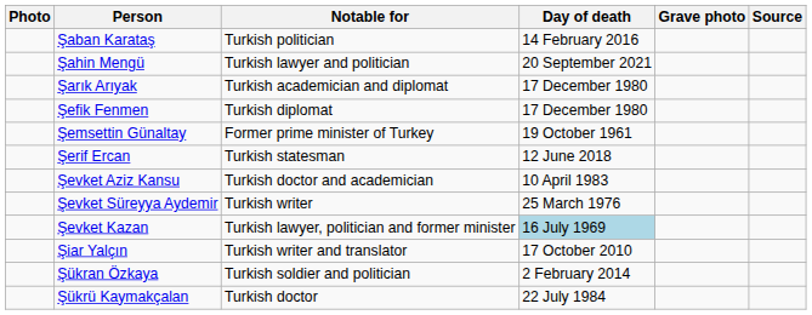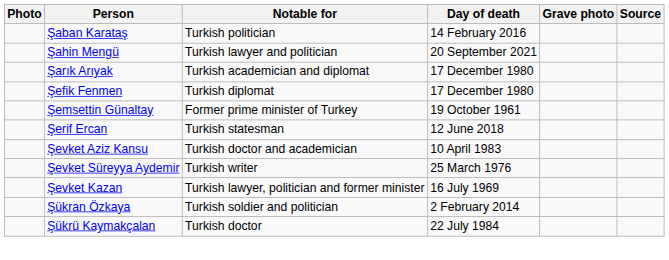Şevket Kazan | Day of death: lightblue background -> no background
- row: Şiar Yalçın | Turkish writer and translator | 17 October 2010
